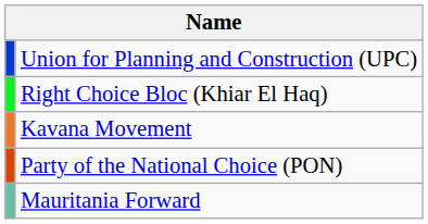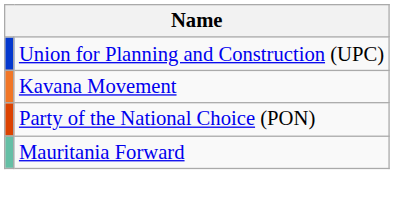- row: Right Choice Bloc (Khiar El Haq)
